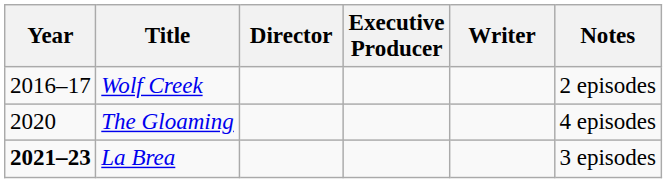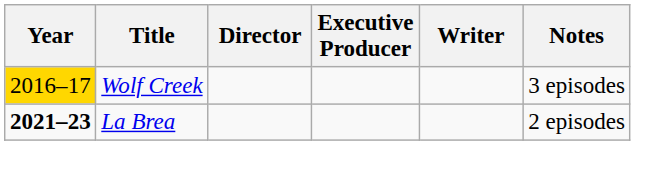Wolf Creek | Year: no background -> gold background
Wolf Creek | Notes: 2 episodes -> 3 episodes
- row: 2020 | The Gloaming | 4 episodes
La Brea | Notes: 3 episodes -> 2 episodes
